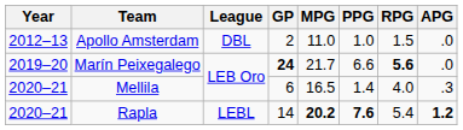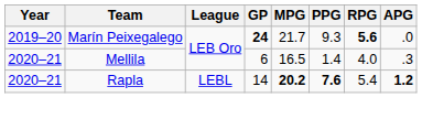- row: 2012–13 | Apollo Amsterdam | DBL | 2 | 11.0 | 1.0 | 1.5 | .0
Marín Peixegalego | PPG: 6.6 -> 9.3
